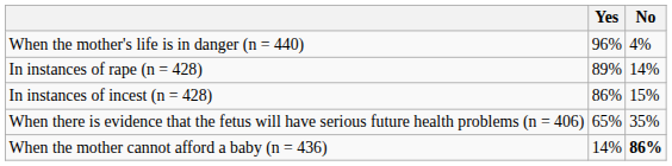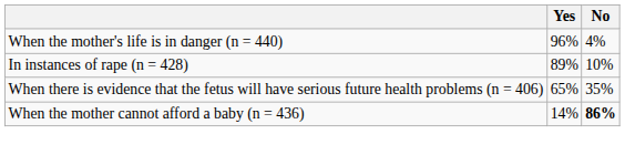In instances of rape (n = 428) | No: 14% -> 10%
- row: In instances of incest (n = 428) | 86% | 15%
